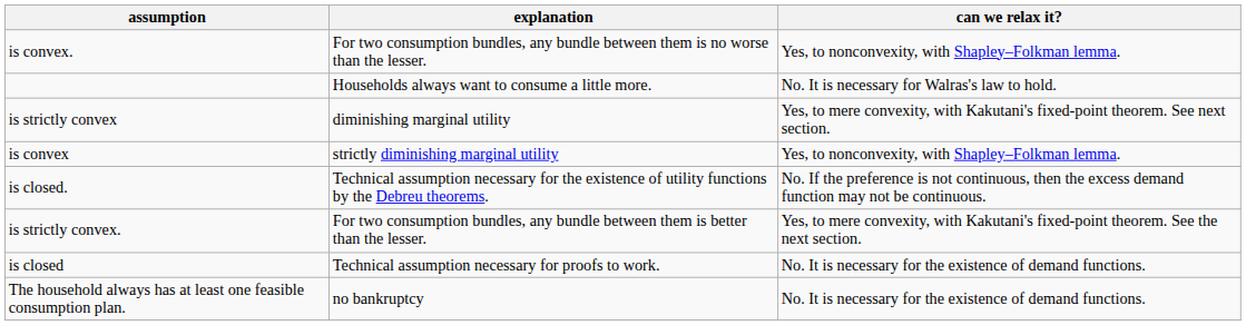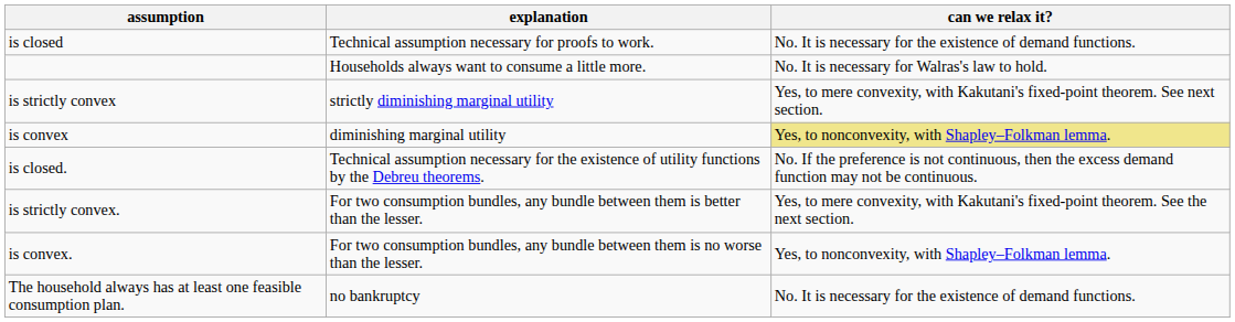rows swapped: is closed <-> is convex.
is strictly convex | explanation: diminishing marginal utility -> strictly diminishing marginal utility
is convex | explanation: strictly diminishing marginal utility -> diminishing marginal utility
is convex | can we relax it?: no background -> khaki background
